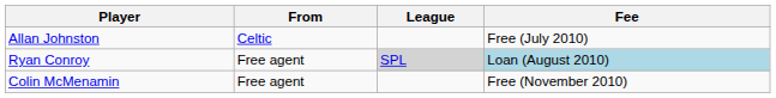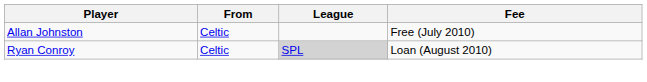Ryan Conroy | From: Free agent -> Celtic
Ryan Conroy | Fee: lightblue background -> no background
- row: Colin McMenamin | Free agent | Free (November 2010)
